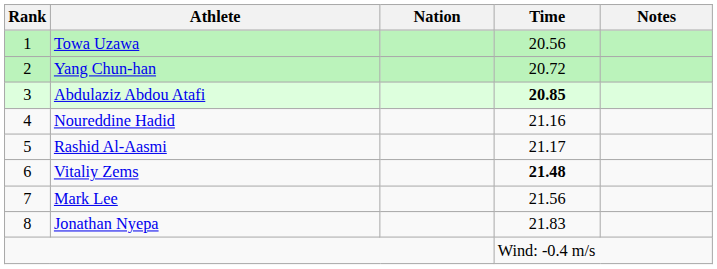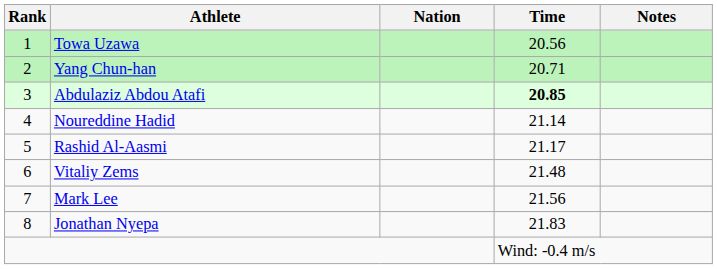Yang Chun-han | Time: 20.72 -> 20.71
Noureddine Hadid | Time: 21.16 -> 21.14
Vitaliy Zems | Time: bold -> normal
